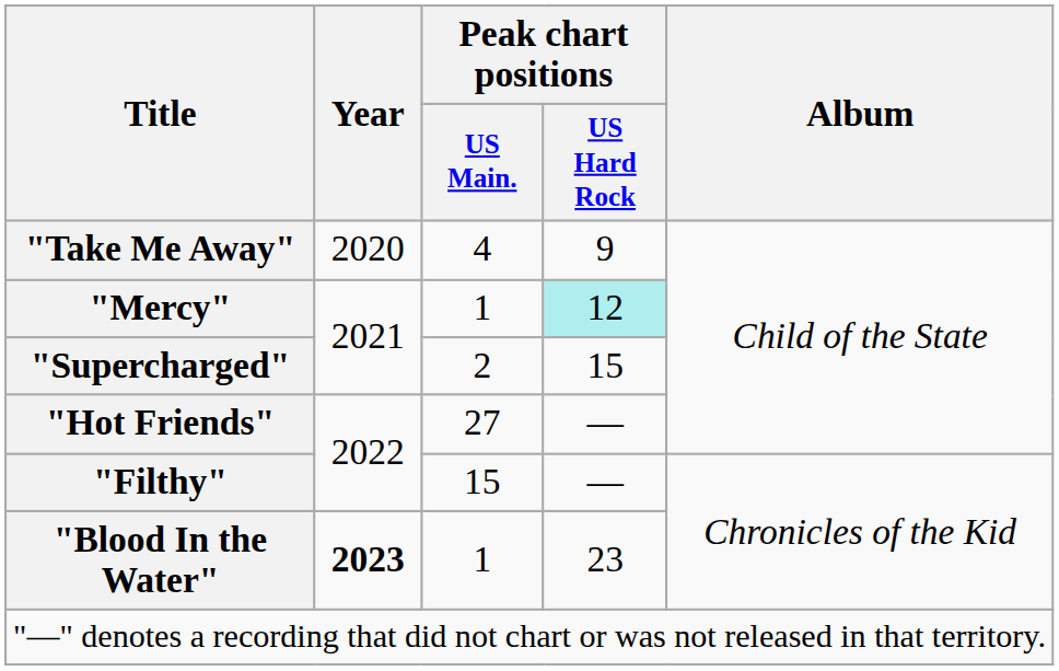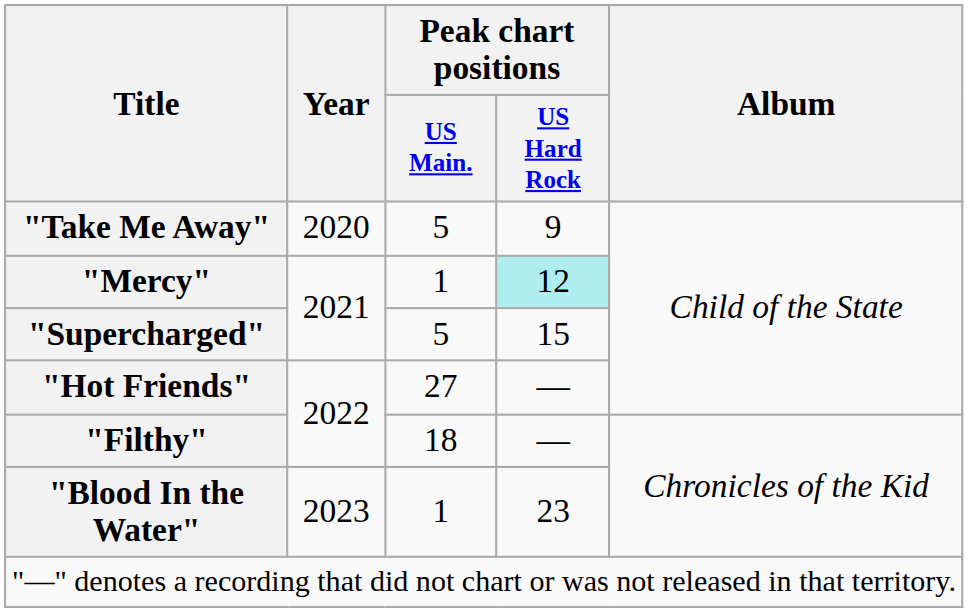"Take Me Away" | Peak chart positions / US Main.: 4 -> 5
"Supercharged" | Peak chart positions / US Main.: 2 -> 5
"Filthy" | Peak chart positions / US Main.: 15 -> 18
"Blood In the Water" | Year: bold -> normal
